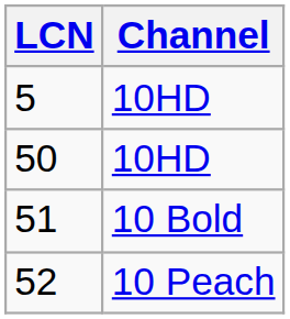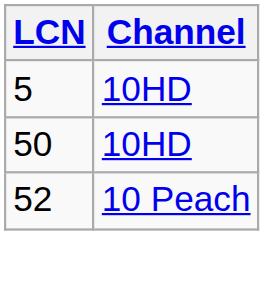- row: 51 | 10 Bold
